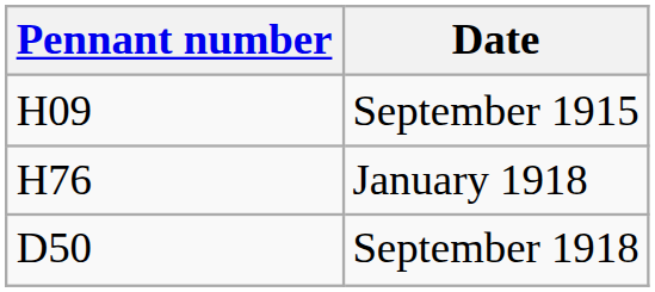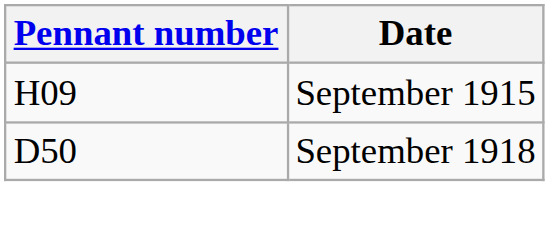- row: H76 | January 1918
